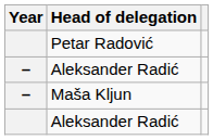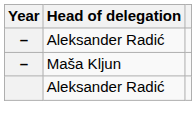- row: Petar Radović
